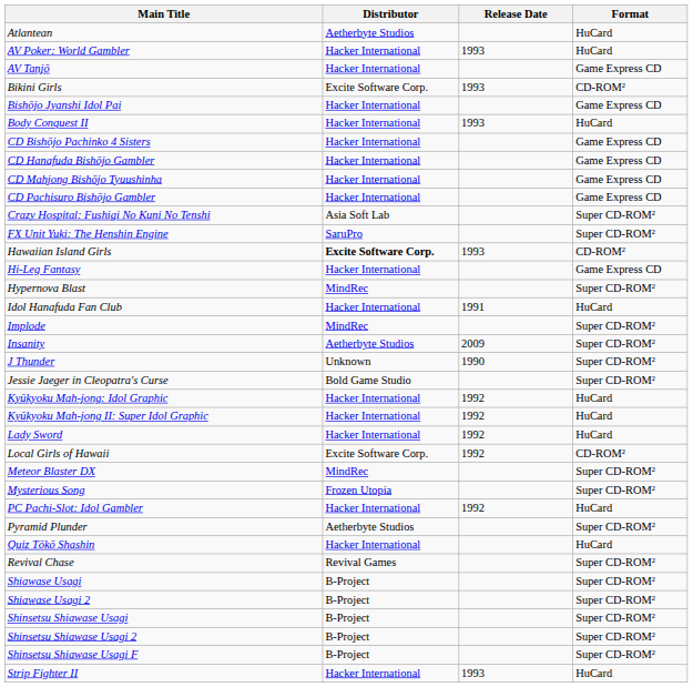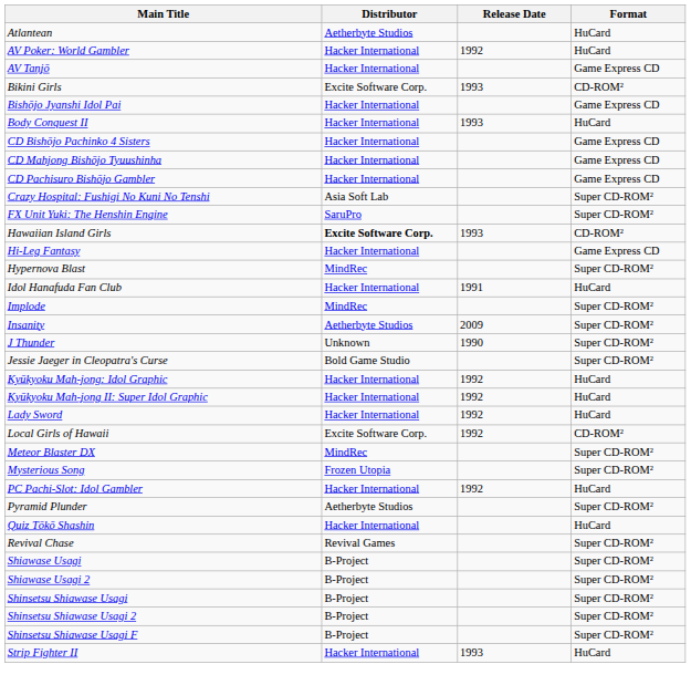AV Poker: World Gambler | Release Date: 1993 -> 1992
- row: CD Hanafuda Bishōjo Gambler | Hacker International | Game Express CD
